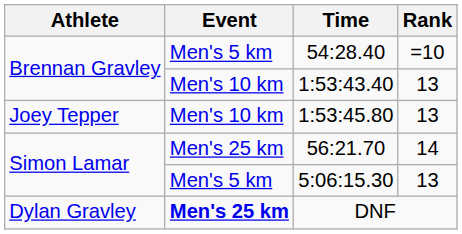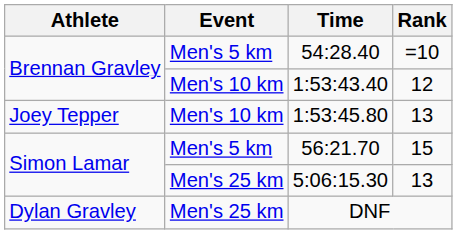1:53:43.40 | Rank: 13 -> 12
56:21.70 | Event: Men's 25 km -> Men's 5 km
56:21.70 | Rank: 14 -> 15
5:06:15.30 | Event: Men's 5 km -> Men's 25 km
DNF | Event: bold -> normal
